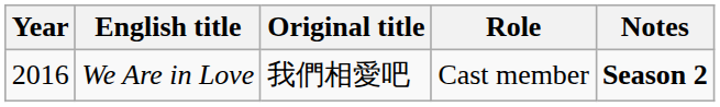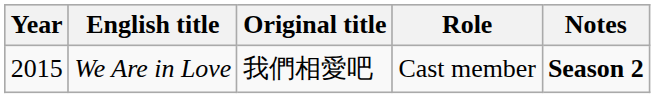We Are in Love | Year: 2016 -> 2015
